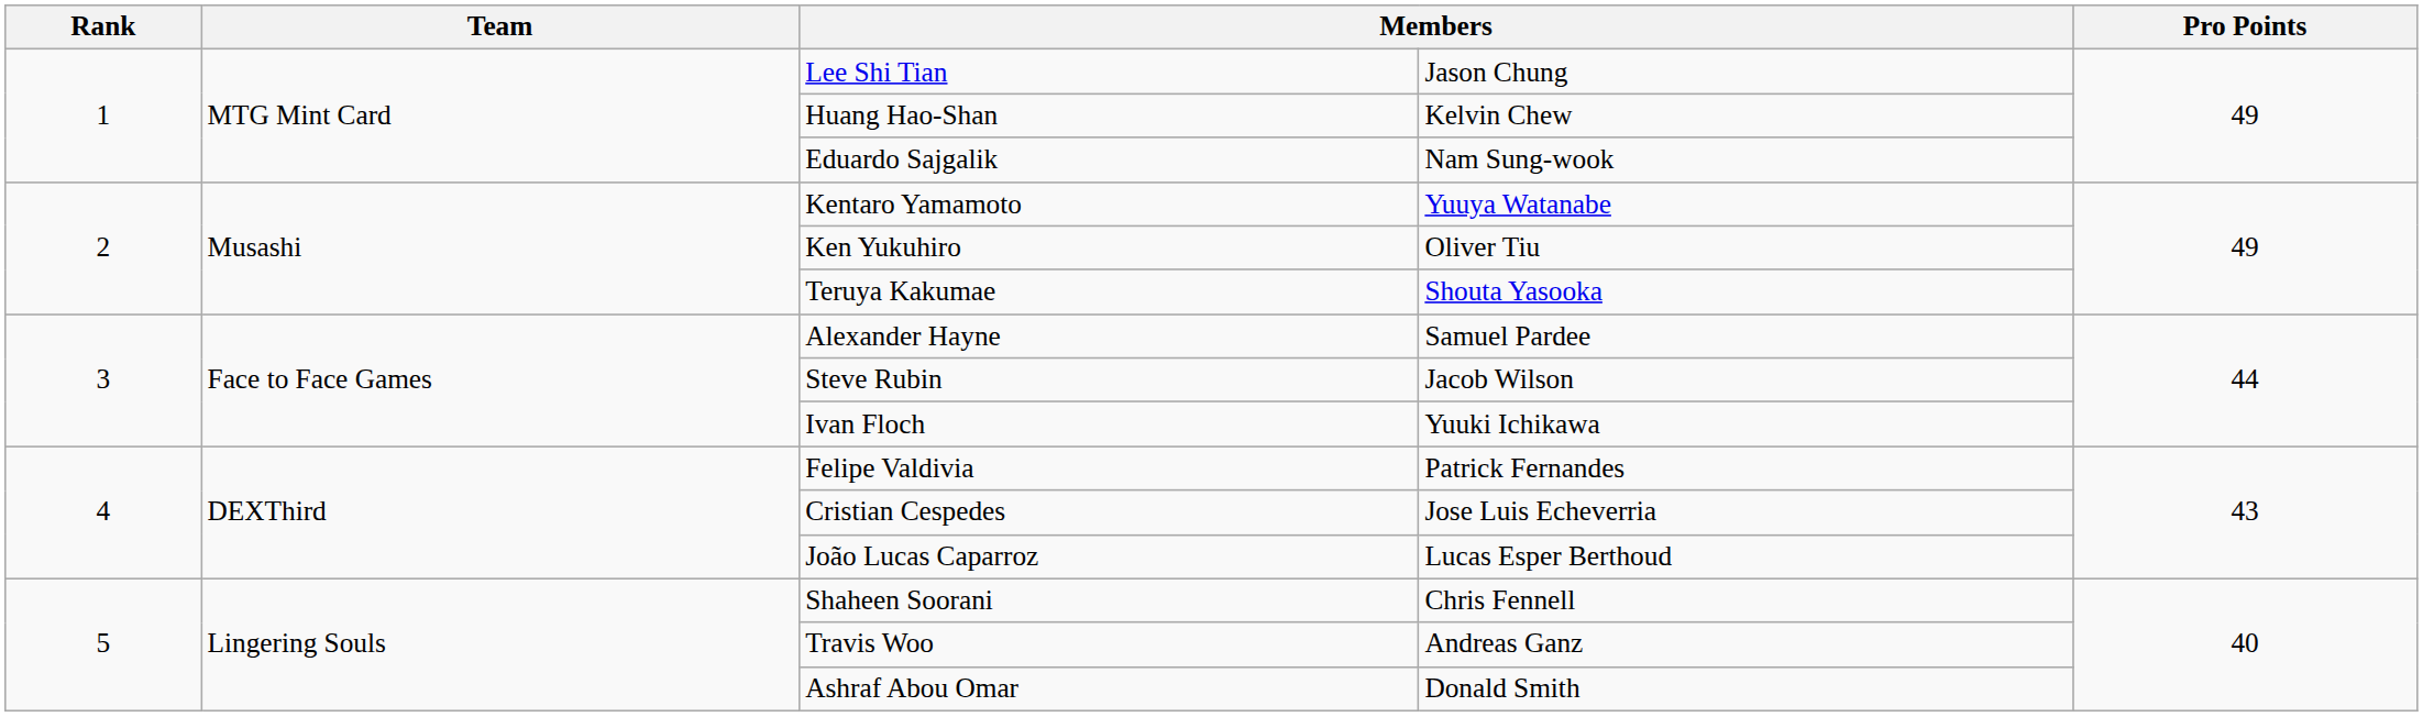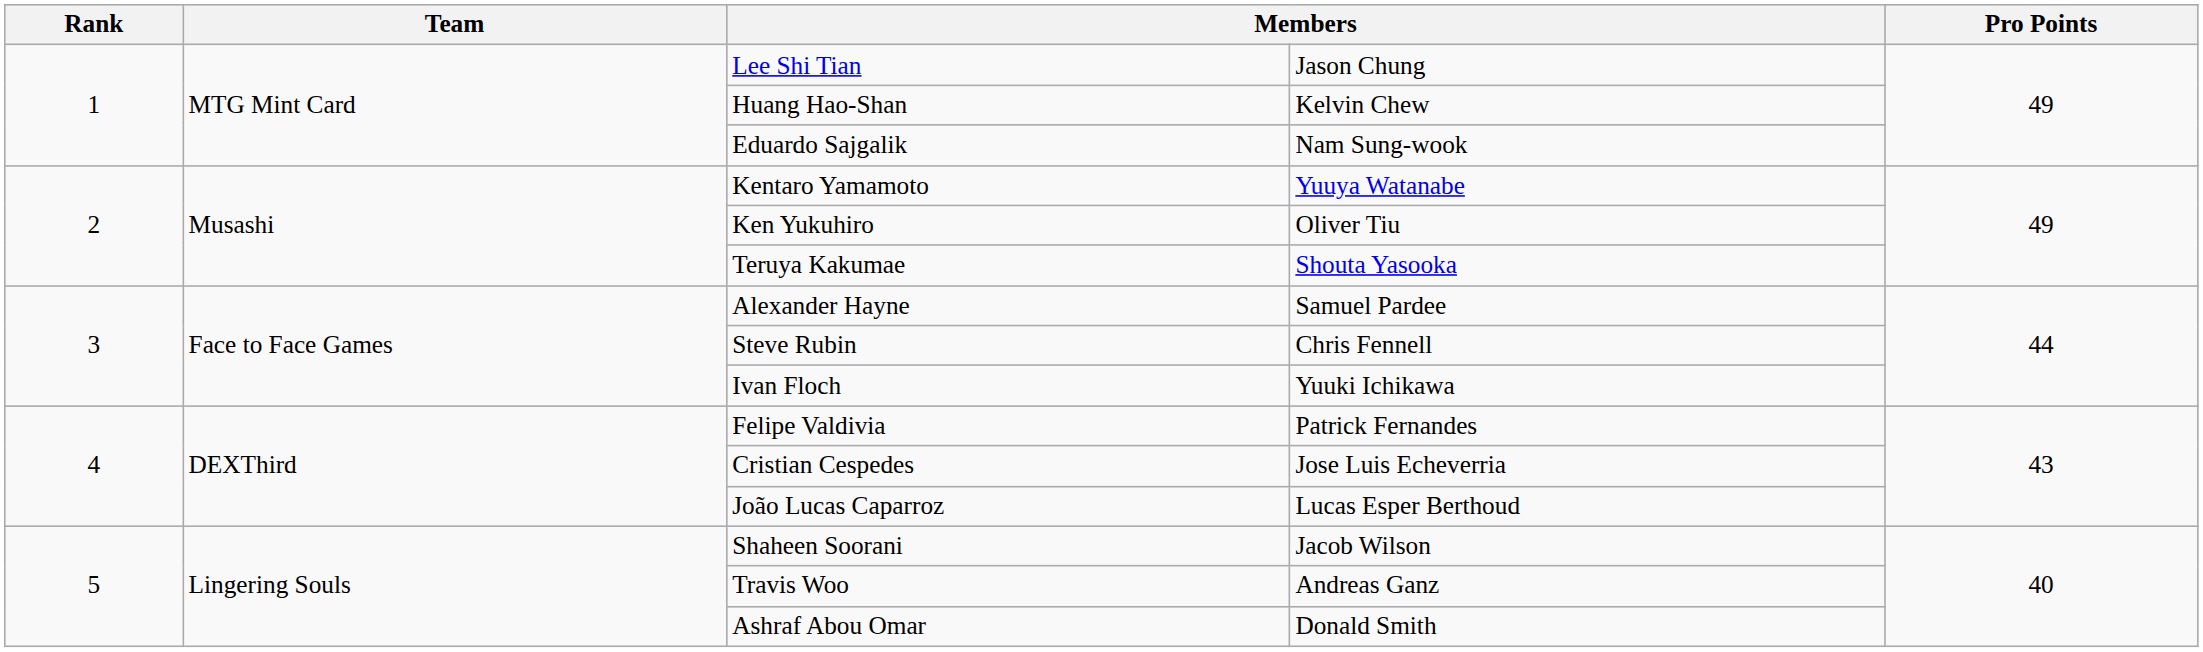Steve Rubin | column 4: Jacob Wilson -> Chris Fennell
Shaheen Soorani | column 4: Chris Fennell -> Jacob Wilson
